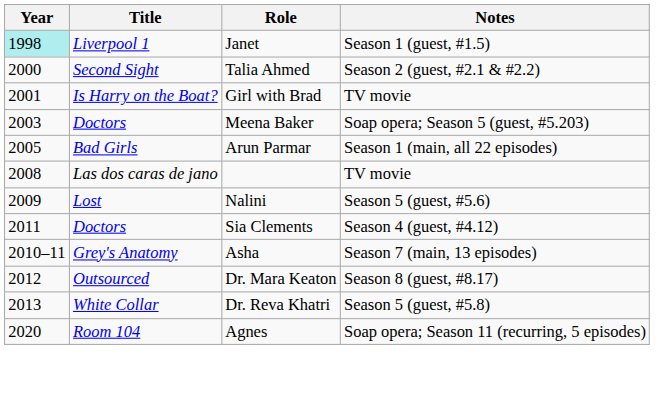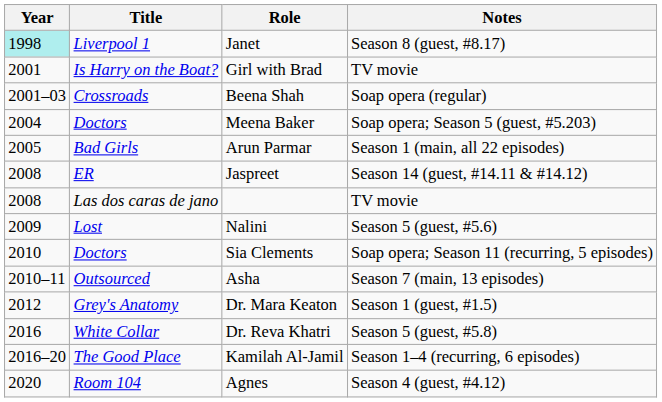Janet | Notes: Season 1 (guest, #1.5) -> Season 8 (guest, #8.17)
- row: 2000 | Second Sight | Talia Ahmed | Season 2 (guest, #2.1 & #2.2)
+ row: 2001–03 | Crossroads | Beena Shah | Soap opera (regular)
Meena Baker | Year: 2003 -> 2004
+ row: 2008 | ER | Jaspreet | Season 14 (guest, #14.11 & #14.12)
Sia Clements | Year: 2011 -> 2010
Sia Clements | Notes: Season 4 (guest, #4.12) -> Soap opera; Season 11 (recurring, 5 episodes)
Asha | Title: Grey's Anatomy -> Outsourced
Dr. Mara Keaton | Title: Outsourced -> Grey's Anatomy
Dr. Mara Keaton | Notes: Season 8 (guest, #8.17) -> Season 1 (guest, #1.5)
Dr. Reva Khatri | Year: 2013 -> 2016
+ row: 2016–20 | The Good Place | Kamilah Al-Jamil | Season 1–4 (recurring, 6 episodes)
Agnes | Notes: Soap opera; Season 11 (recurring, 5 episodes) -> Season 4 (guest, #4.12)
